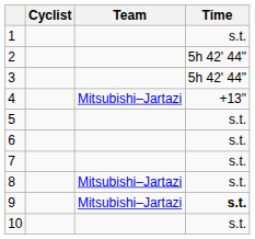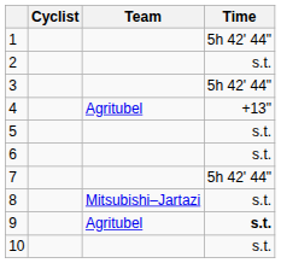1 | Time: s.t. -> 5h 42' 44"
2 | Time: 5h 42' 44" -> s.t.
4 | Team: Mitsubishi–Jartazi -> Agritubel
7 | Time: s.t. -> 5h 42' 44"
9 | Team: Mitsubishi–Jartazi -> Agritubel
